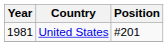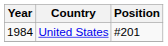United States | Year: 1981 -> 1984
